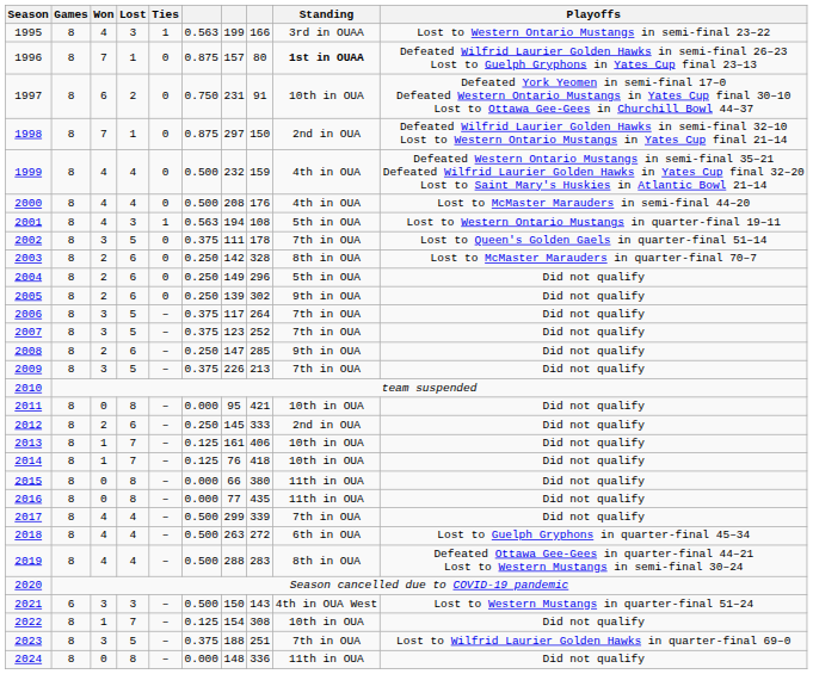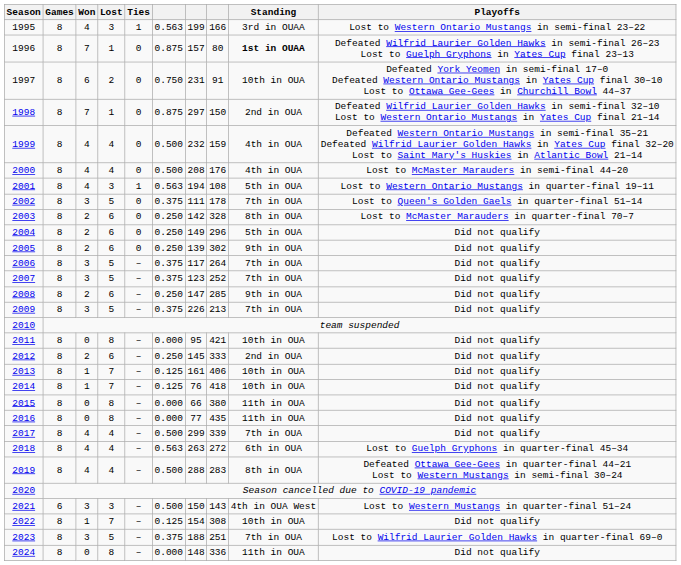2018 | column 6: 0.500 -> 0.563
